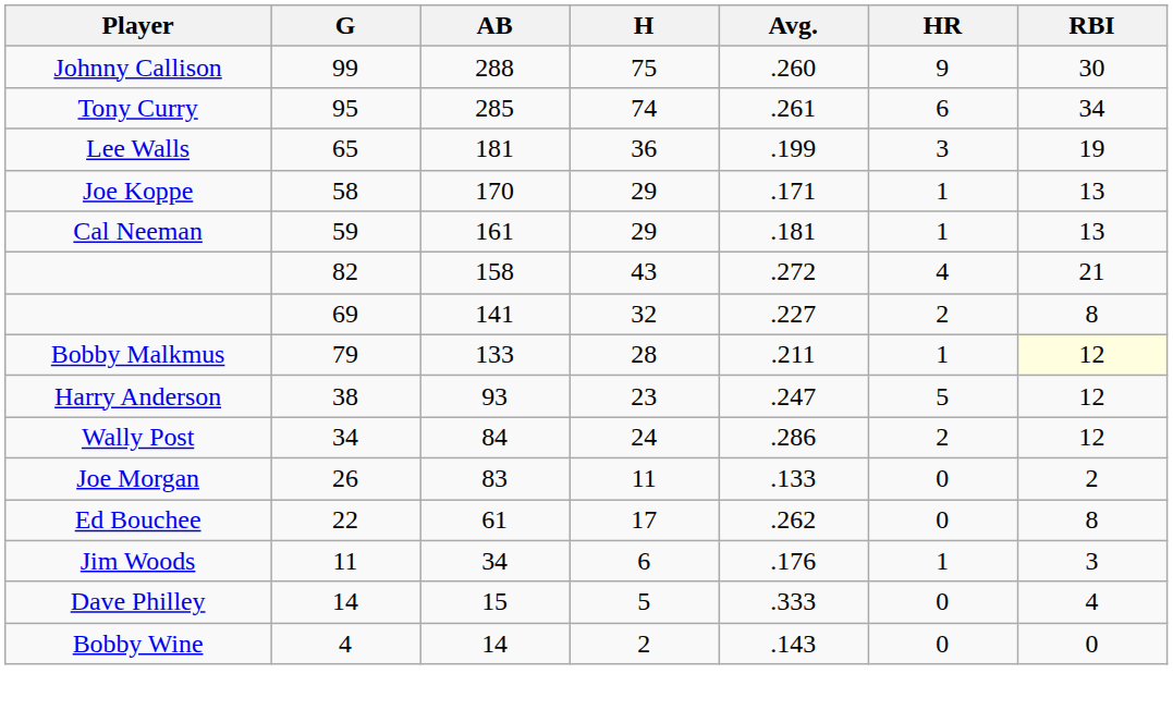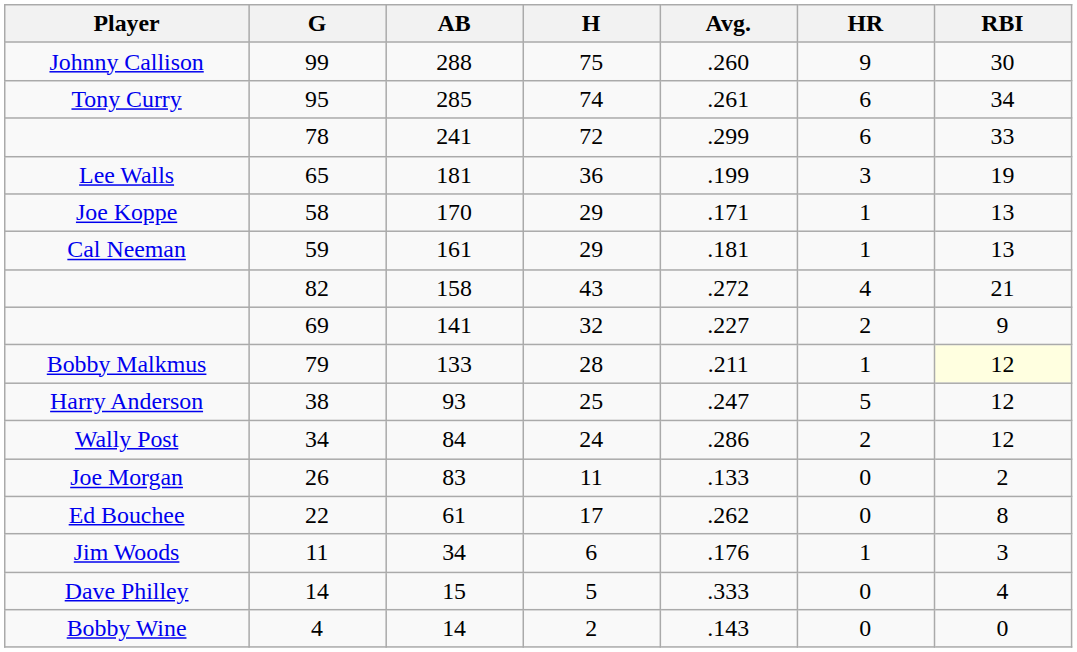+ row: 78 | 241 | 72 | .299 | 6 | 33
69 | RBI: 8 -> 9
38 | H: 23 -> 25
